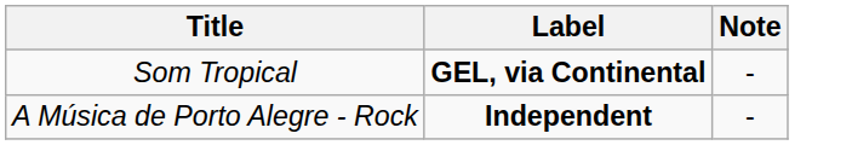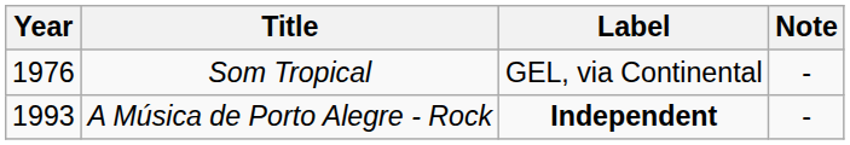+ column: Year | 1976 | 1993
Som Tropical | Label: bold -> normal
